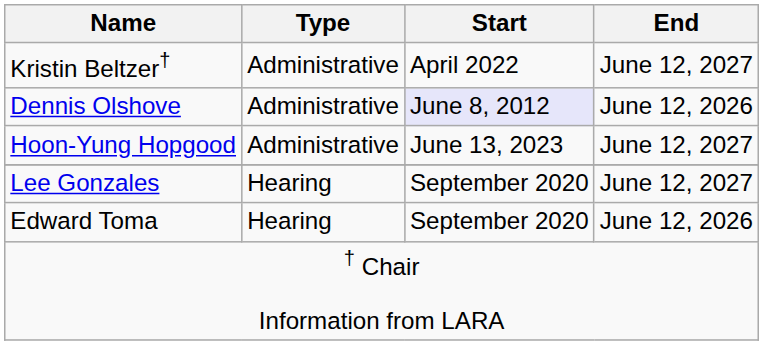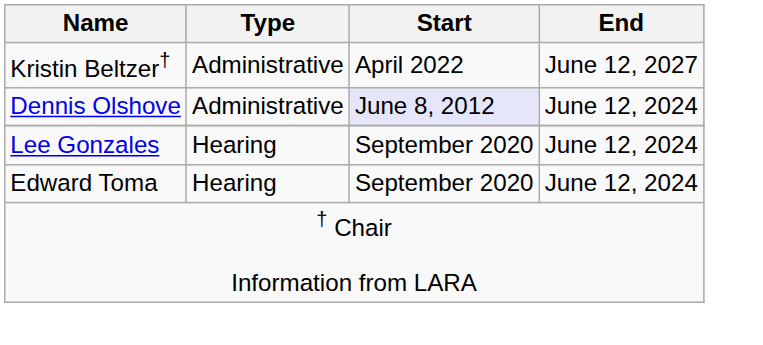Dennis Olshove | End: June 12, 2026 -> June 12, 2024
- row: Hoon-Yung Hopgood | Administrative | June 13, 2023 | June 12, 2027
Lee Gonzales | End: June 12, 2027 -> June 12, 2024
Edward Toma | End: June 12, 2026 -> June 12, 2024
